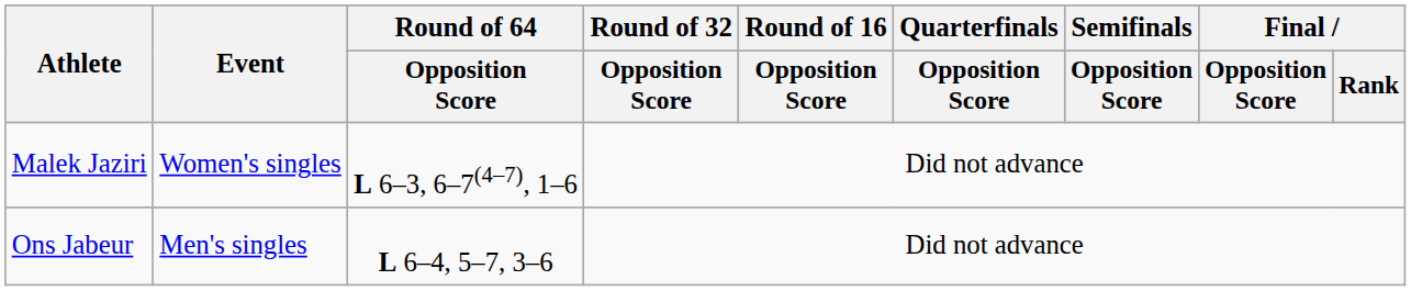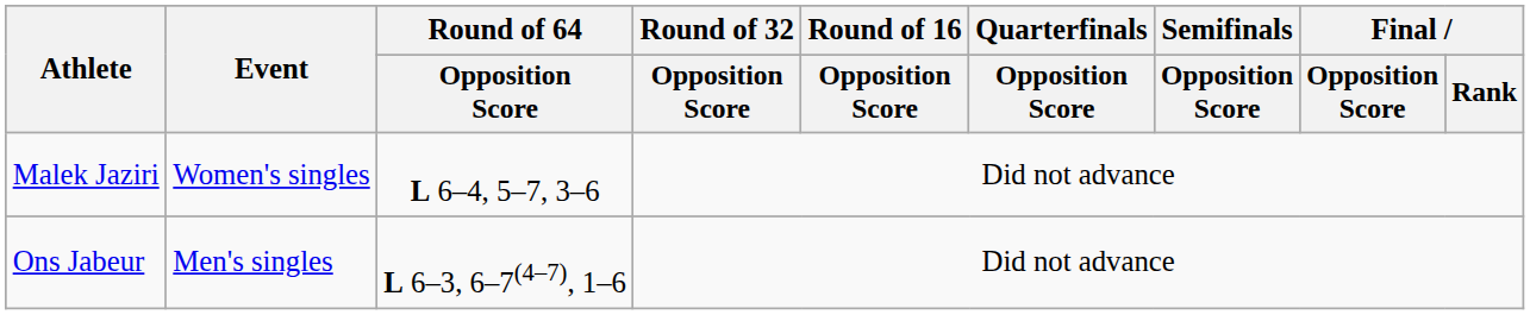Malek Jaziri | Round of 64 / Opposition Score: L 6–3, 6–7(4–7), 1–6 -> L 6–4, 5–7, 3–6
Ons Jabeur | Round of 64 / Opposition Score: L 6–4, 5–7, 3–6 -> L 6–3, 6–7(4–7), 1–6
